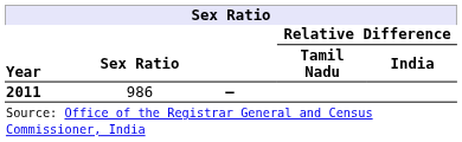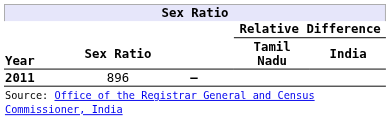2011 | Sex Ratio: 986 -> 896
